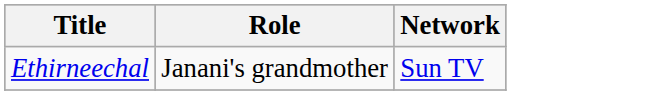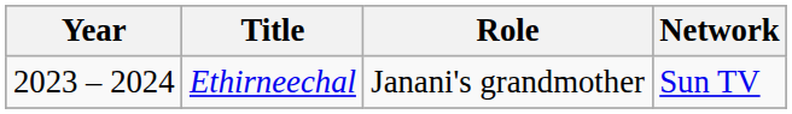+ column: Year | 2023 – 2024
